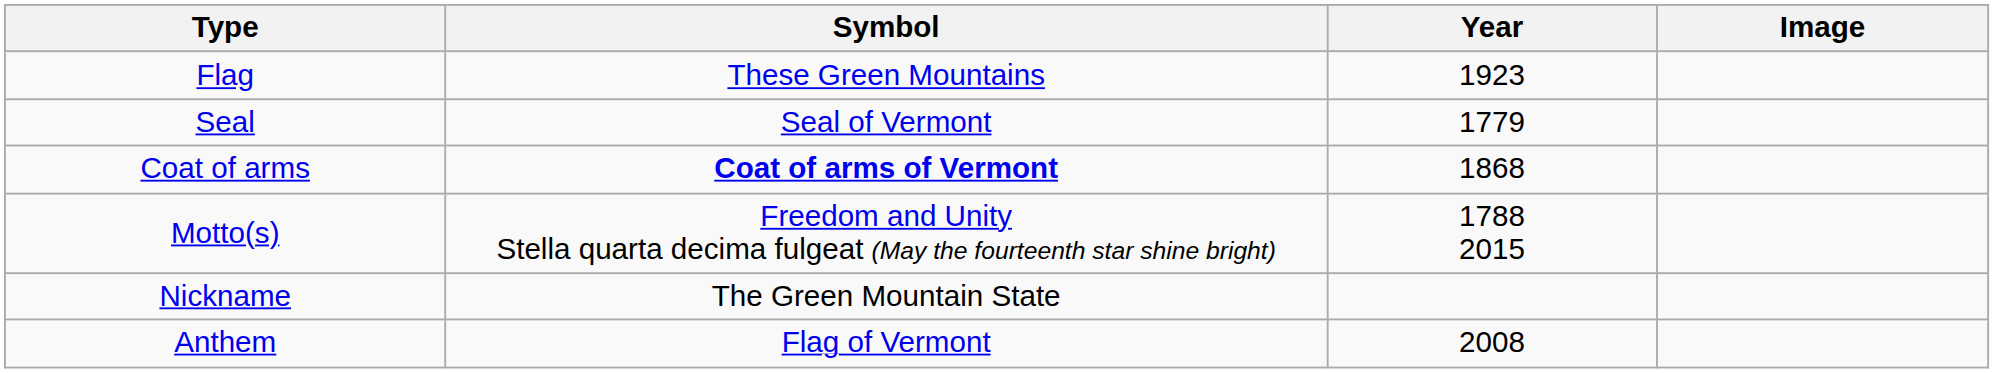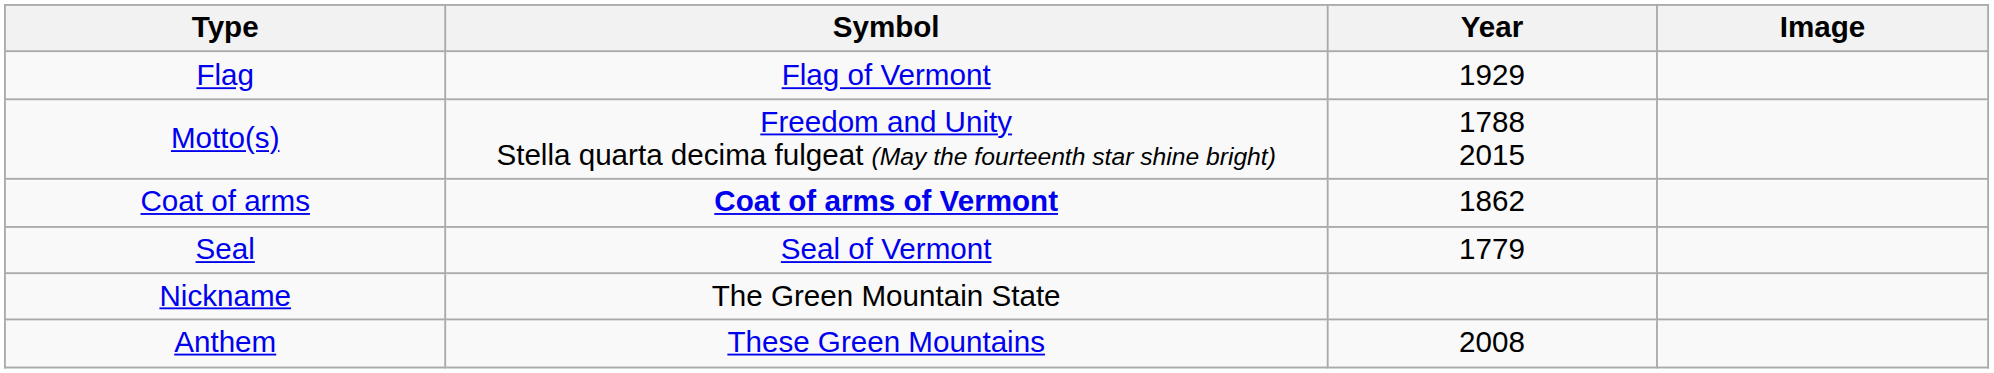Flag | Symbol: These Green Mountains -> Flag of Vermont
Flag | Year: 1923 -> 1929
rows swapped: Seal <-> Motto(s)
Coat of arms | Year: 1868 -> 1862
Anthem | Symbol: Flag of Vermont -> These Green Mountains
